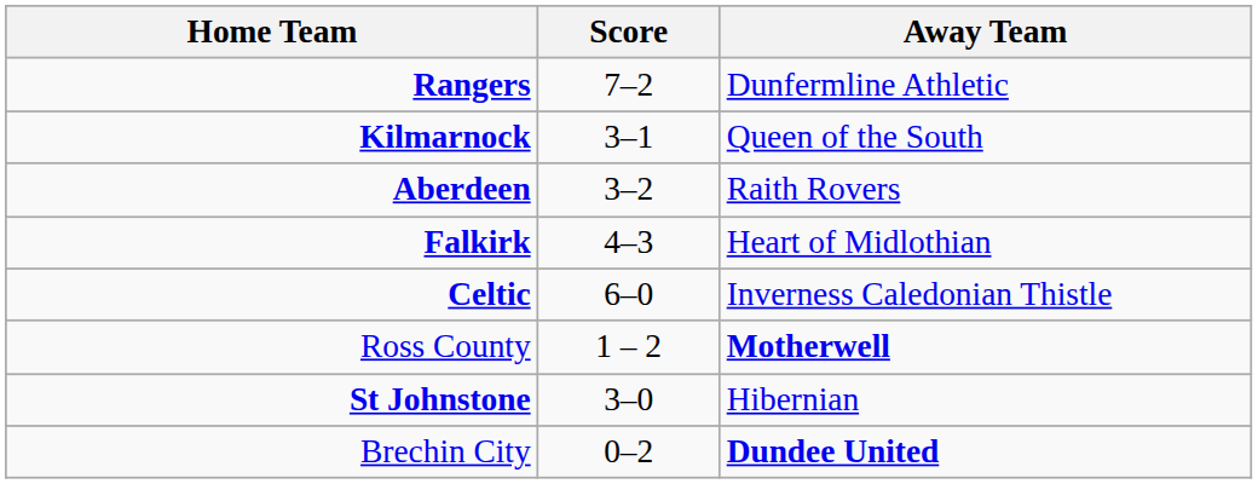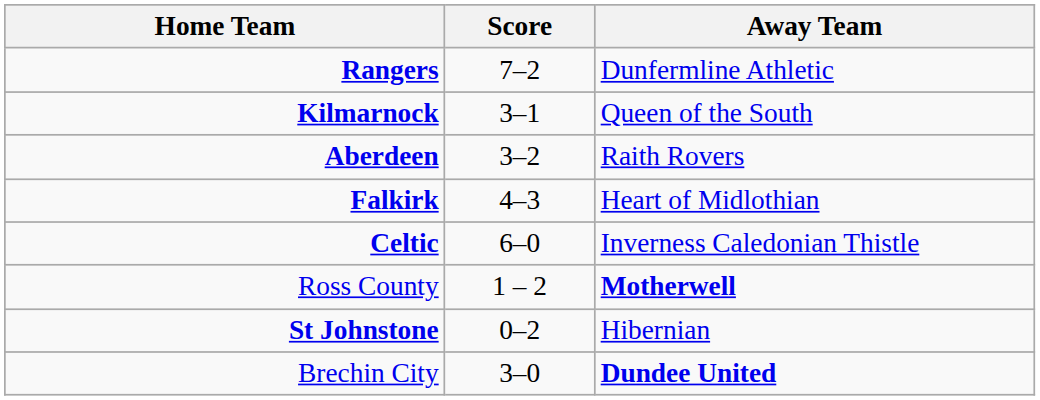St Johnstone | Score: 3–0 -> 0–2
Brechin City | Score: 0–2 -> 3–0
